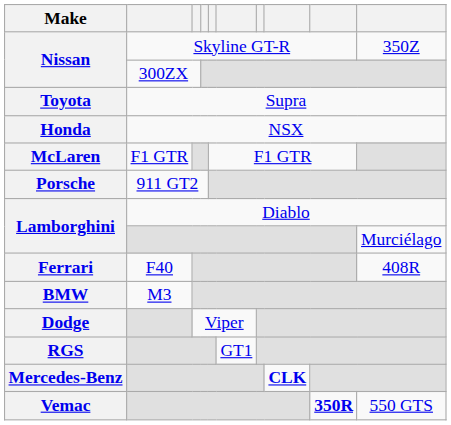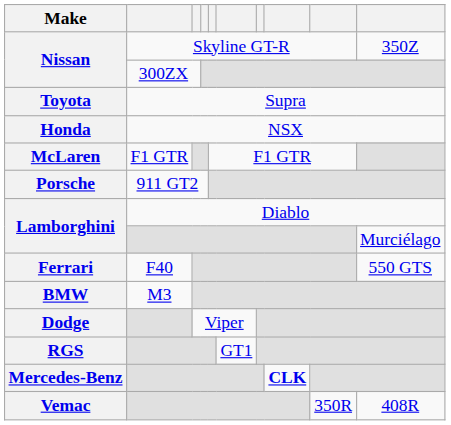Ferrari | column 10: 408R -> 550 GTS
Vemac | column 9: bold -> normal
Vemac | column 10: 550 GTS -> 408R
